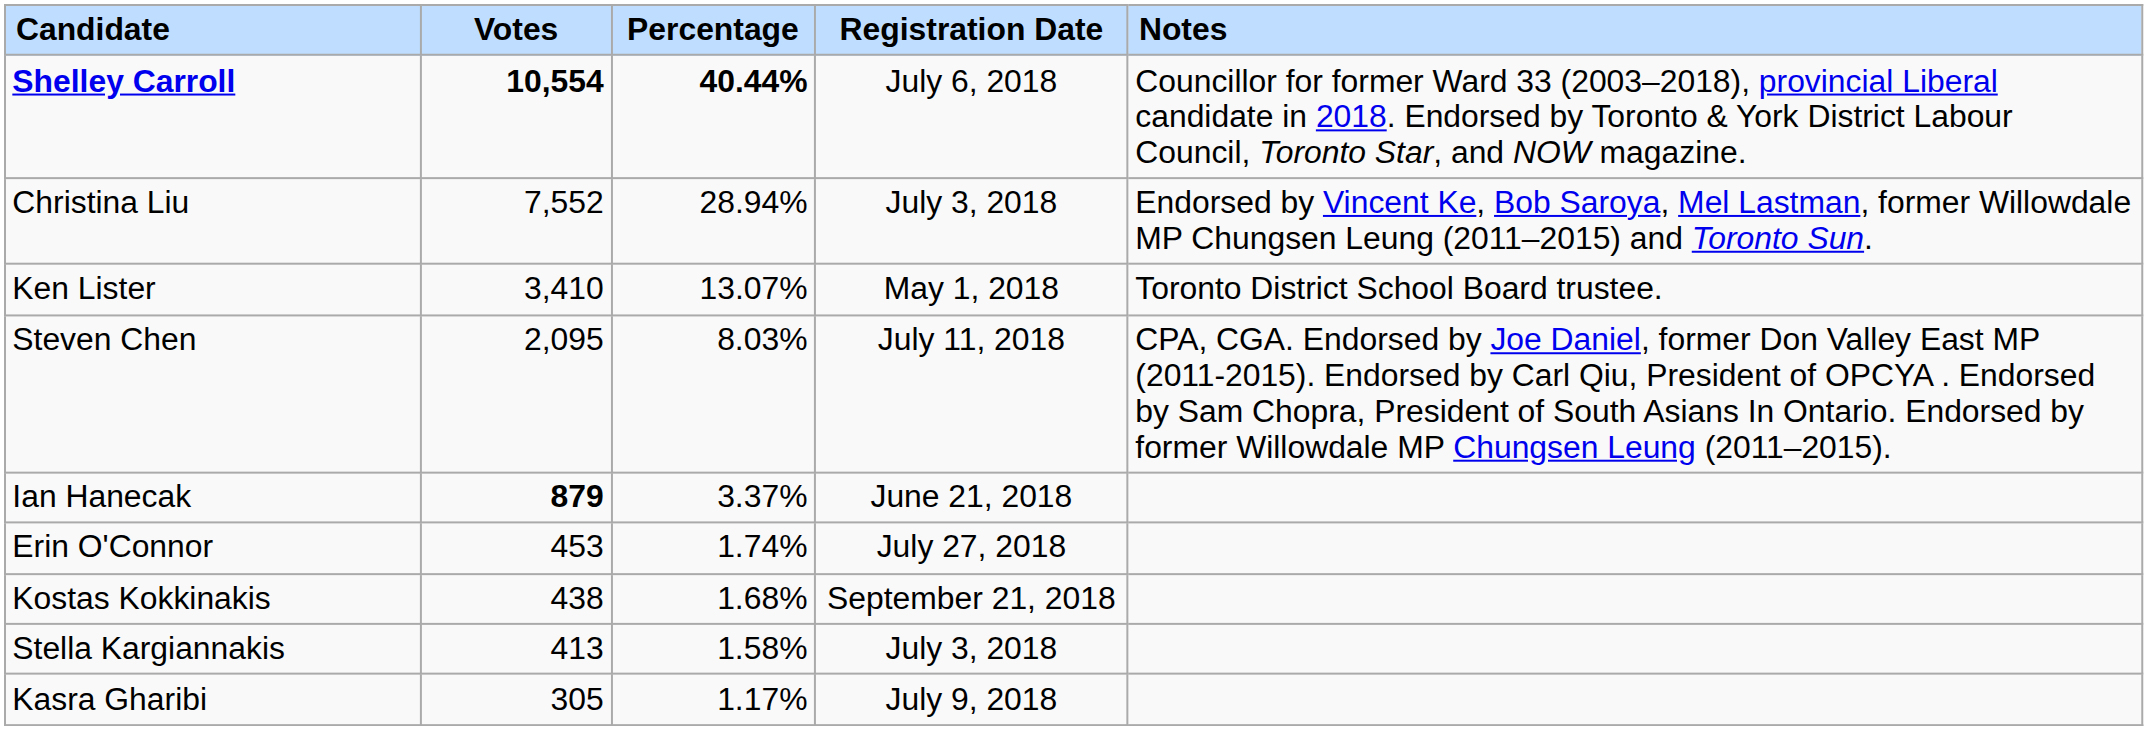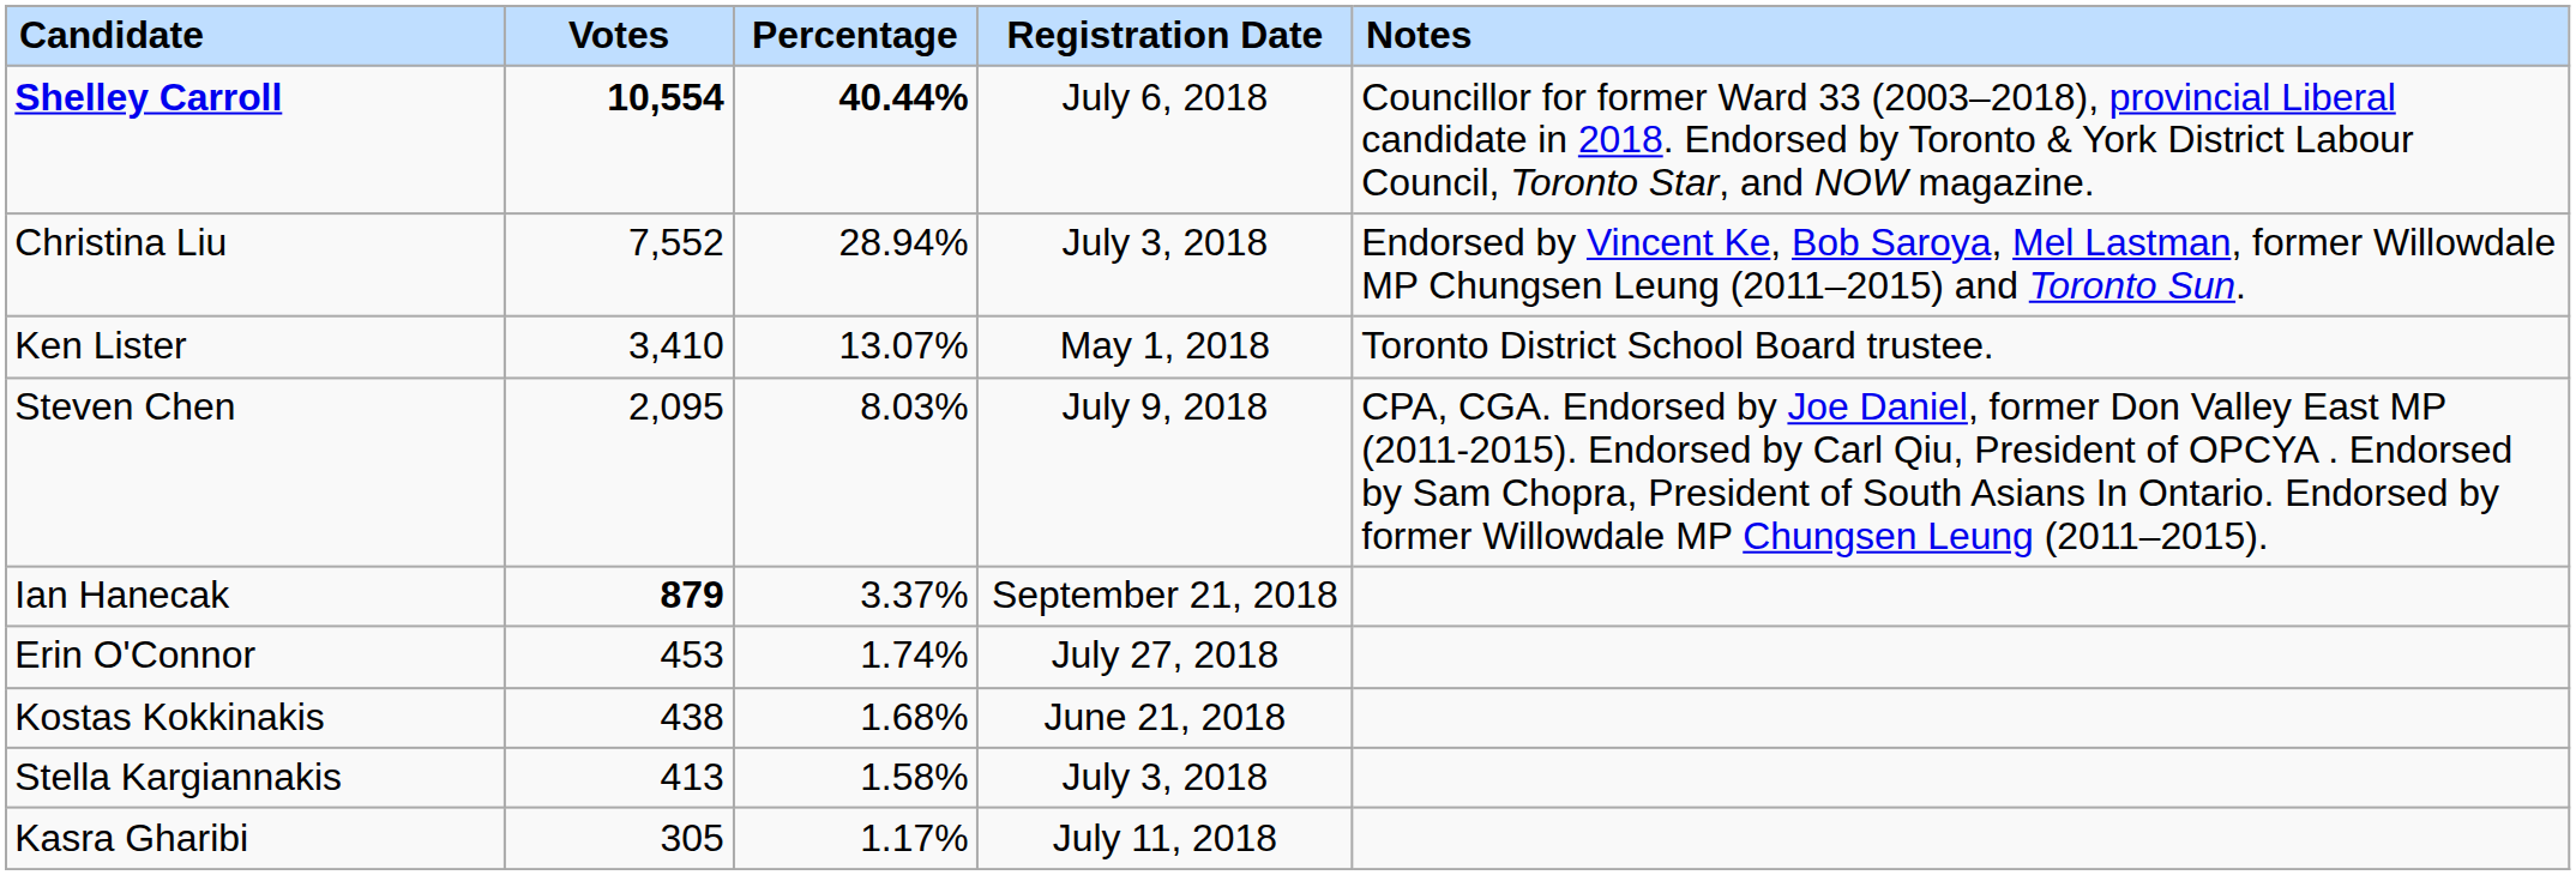Steven Chen | Registration Date: July 11, 2018 -> July 9, 2018
Ian Hanecak | Registration Date: June 21, 2018 -> September 21, 2018
Kostas Kokkinakis | Registration Date: September 21, 2018 -> June 21, 2018
Kasra Gharibi | Registration Date: July 9, 2018 -> July 11, 2018
